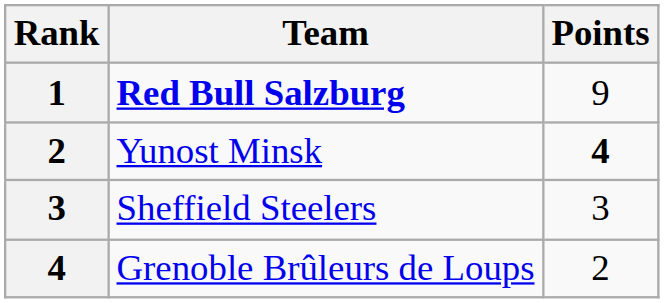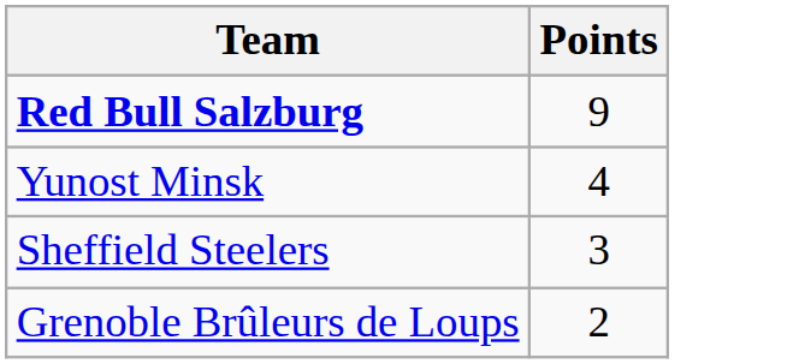- column: Rank | 1 | 2 | 3 | 4
Yunost Minsk | Points: bold -> normal
